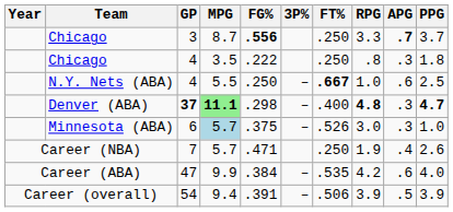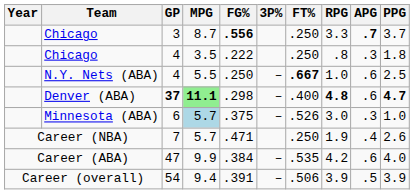Denver (ABA) | APG: .3 -> .6
